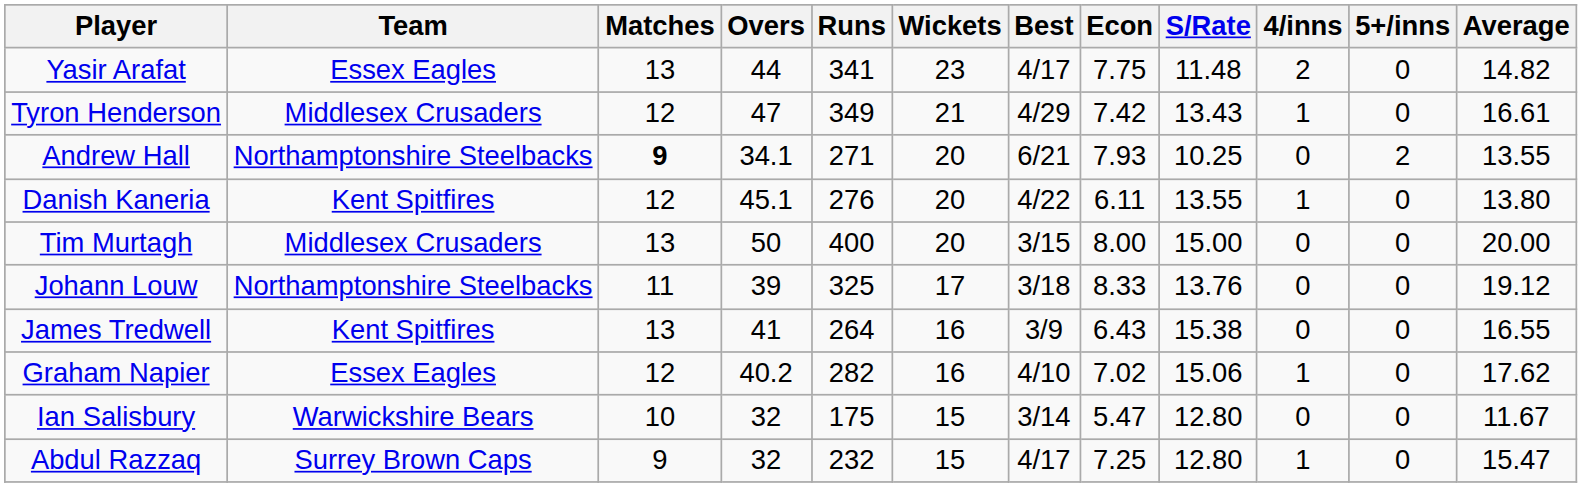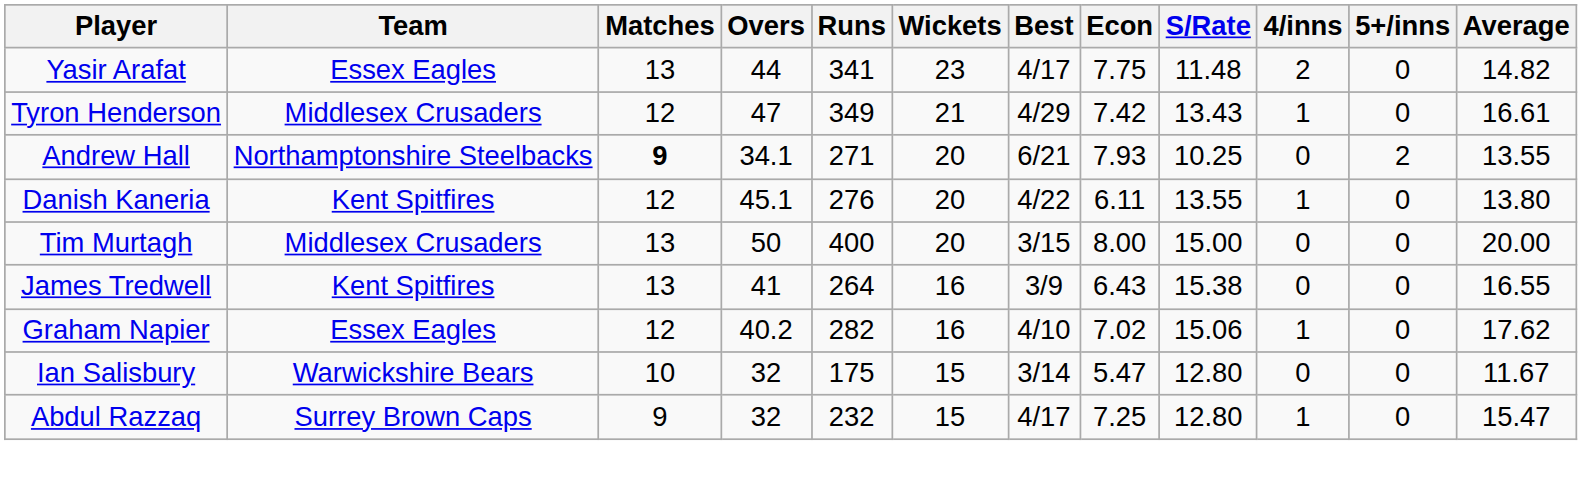- row: Johann Louw | Northamptonshire Steelbacks | 11 | 39 | 325 | 17 | 3/18 | 8.33 | 13.76 | 0 | 0 | 19.12
